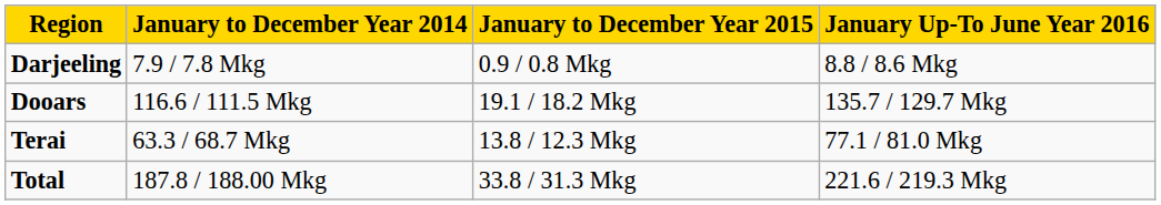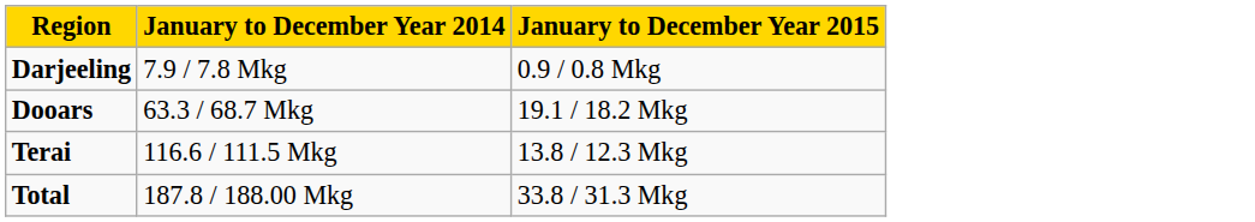- column: January Up-To June Year 2016 | 8.8 / 8.6 Mkg | 135.7 / 129.7 Mkg | 77.1 / 81.0 Mkg | 221.6 / 219.3 Mkg
Dooars | January to December Year 2014: 116.6 / 111.5 Mkg -> 63.3 / 68.7 Mkg
Terai | January to December Year 2014: 63.3 / 68.7 Mkg -> 116.6 / 111.5 Mkg
